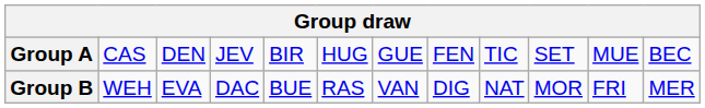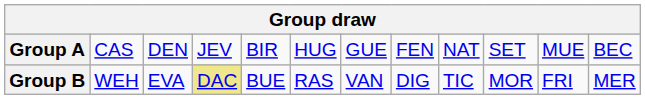Group A | column 9: TIC -> NAT
Group B | column 4: no background -> khaki background
Group B | column 9: NAT -> TIC
